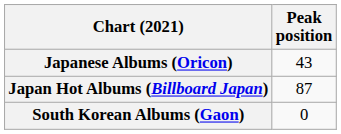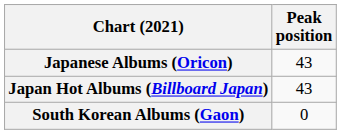Japan Hot Albums (Billboard Japan) | Peak position: 87 -> 43
